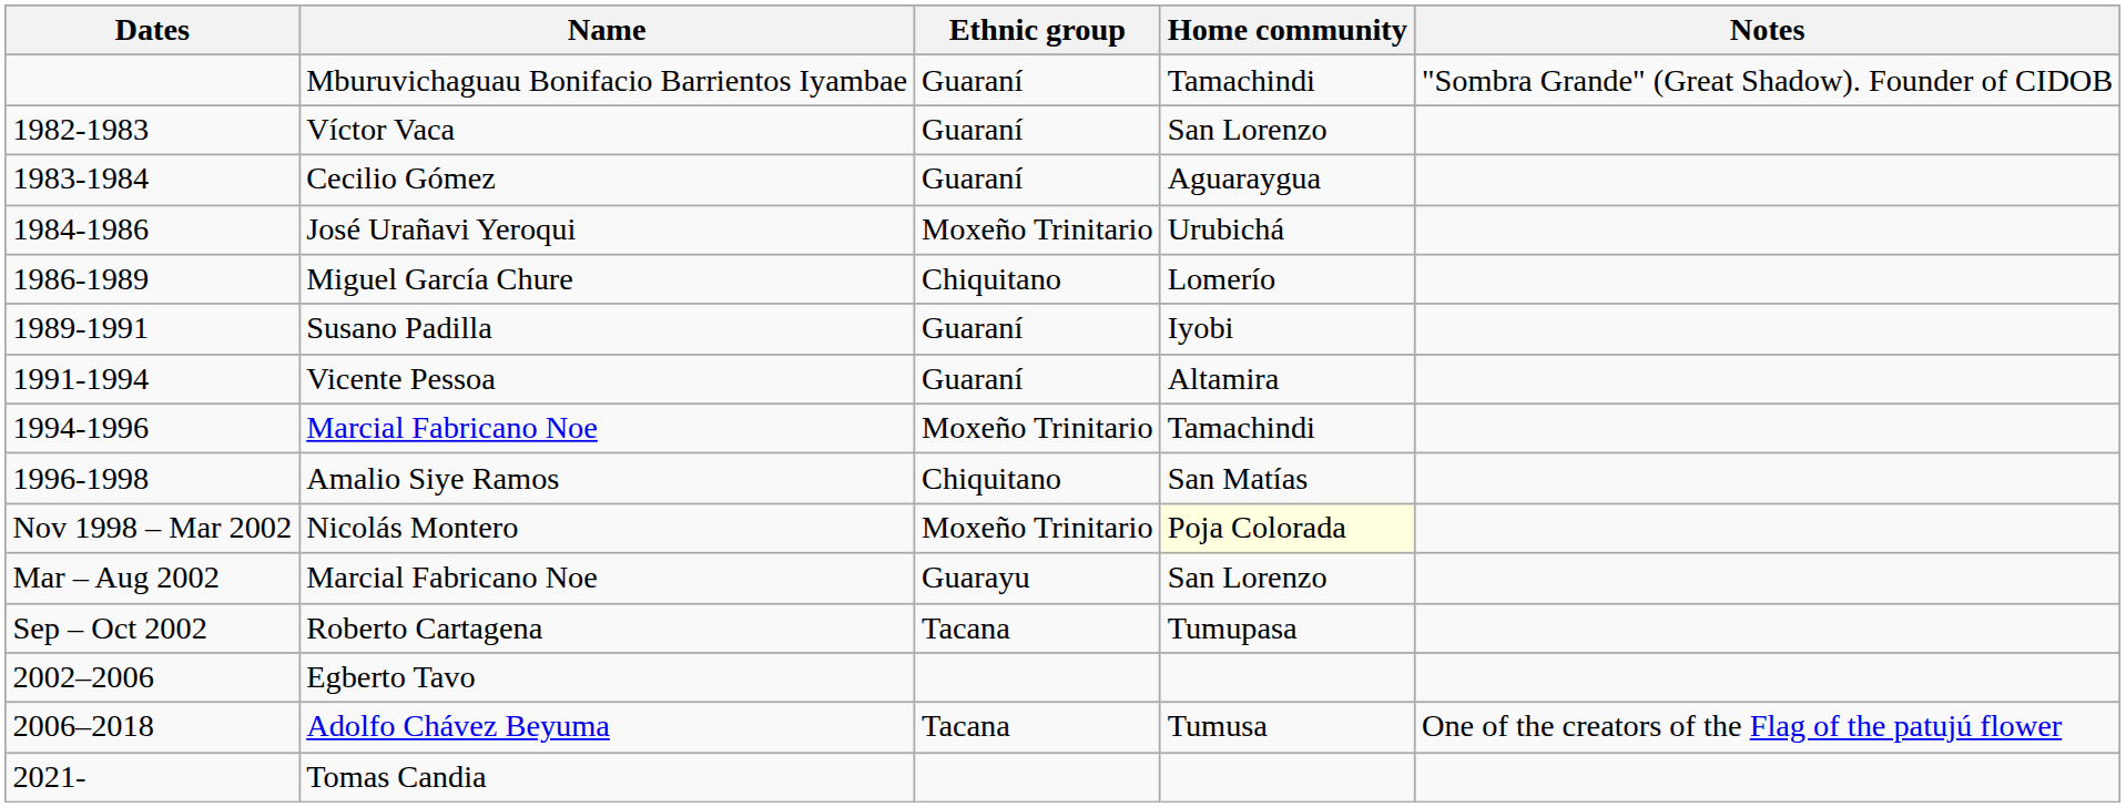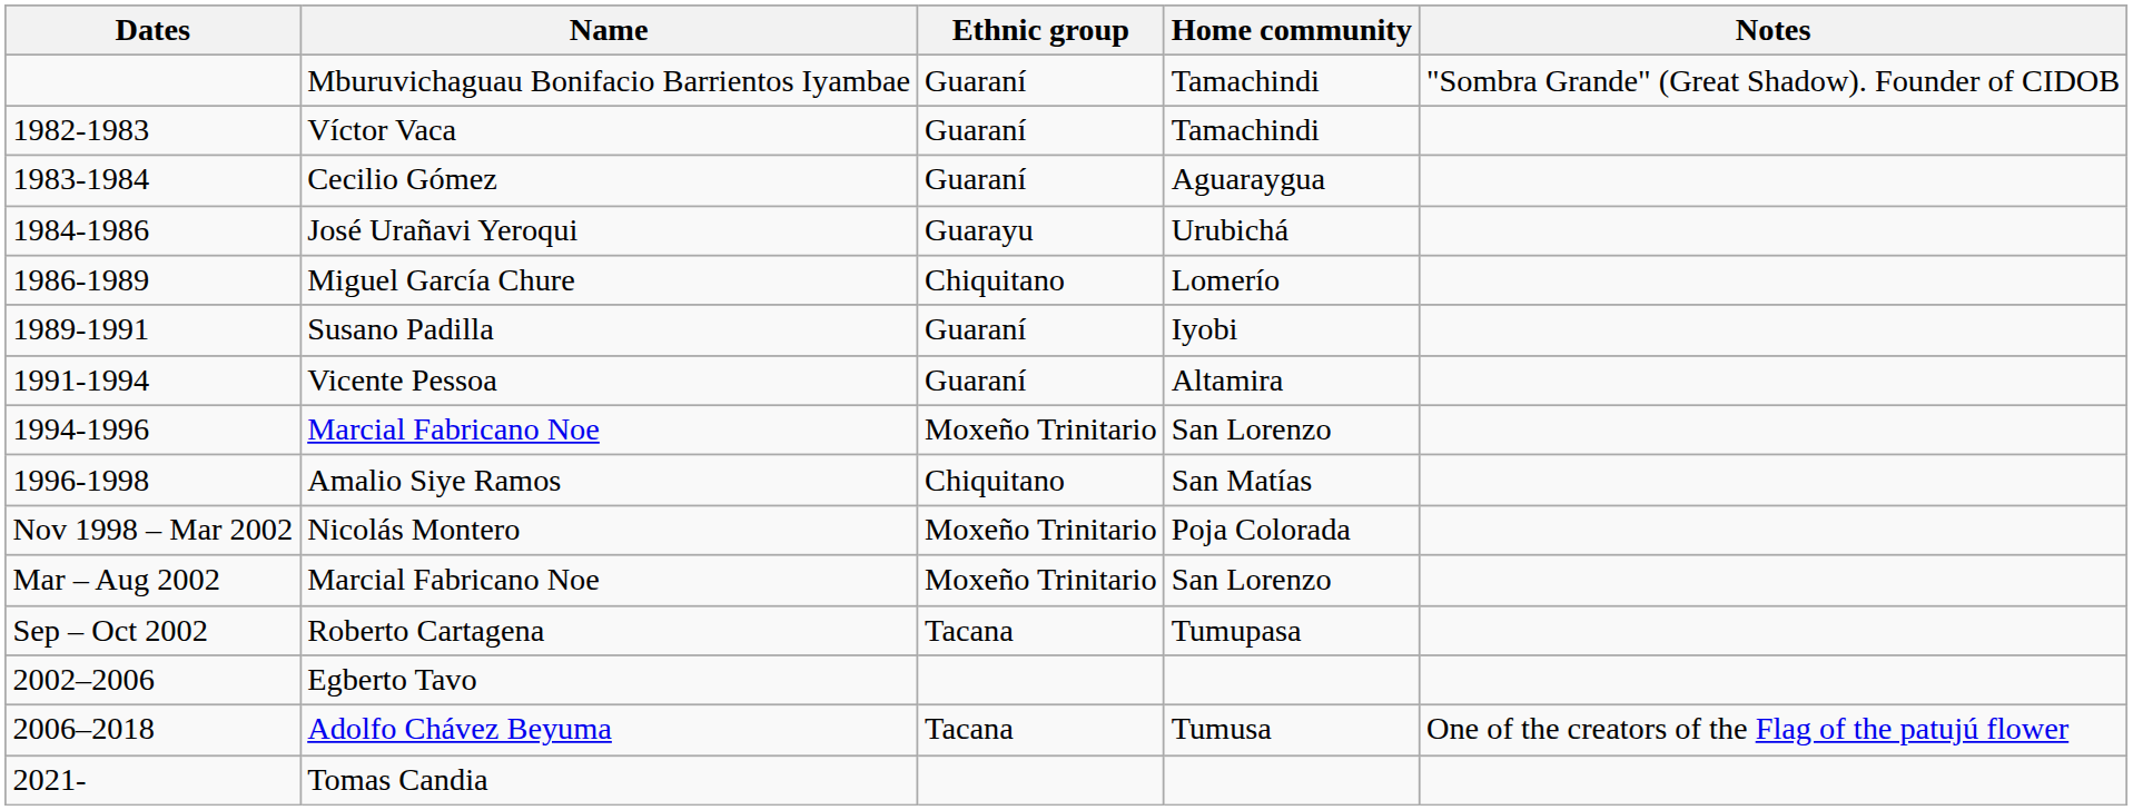Víctor Vaca | Home community: San Lorenzo -> Tamachindi
José Urañavi Yeroqui | Ethnic group: Moxeño Trinitario -> Guarayu
1994-1996 / Marcial Fabricano Noe | Home community: Tamachindi -> San Lorenzo
Nicolás Montero | Home community: lightyellow background -> no background
Mar – Aug 2002 / Marcial Fabricano Noe | Ethnic group: Guarayu -> Moxeño Trinitario
